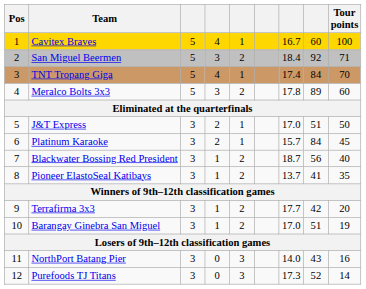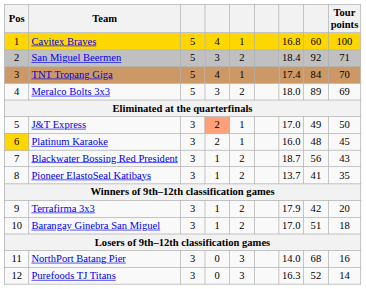Cavitex Braves | column 7: 16.7 -> 16.8
Meralco Bolts 3x3 | column 7: 17.8 -> 18.0
Meralco Bolts 3x3 | Tour points: 60 -> 69
J&T Express | column 4: no background -> lightsalmon background
J&T Express | column 8: 51 -> 49
Platinum Karaoke | Pos: no background -> gold background
Platinum Karaoke | column 7: 15.7 -> 16.0
Platinum Karaoke | column 8: 84 -> 48
Blackwater Bossing Red President | Tour points: 40 -> 43
Terrafirma 3x3 | column 7: 17.7 -> 17.9
Barangay Ginebra San Miguel | Tour points: 19 -> 18
NorthPort Batang Pier | column 8: 43 -> 68
Purefoods TJ Titans | column 7: 17.3 -> 16.3
